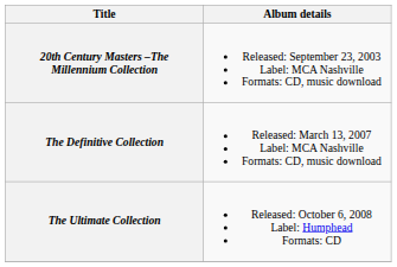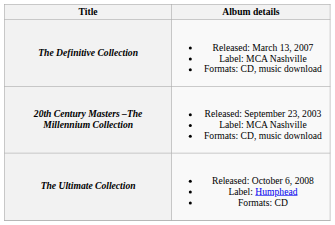rows swapped: 20th Century Masters –The Millennium Collection <-> The Definitive Collection
